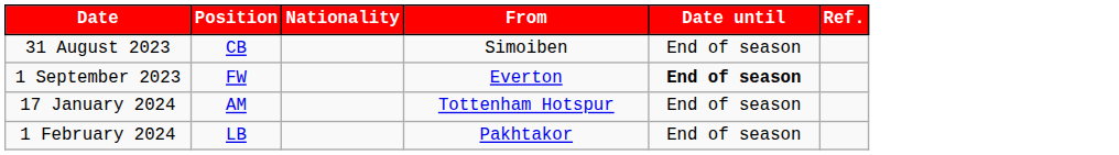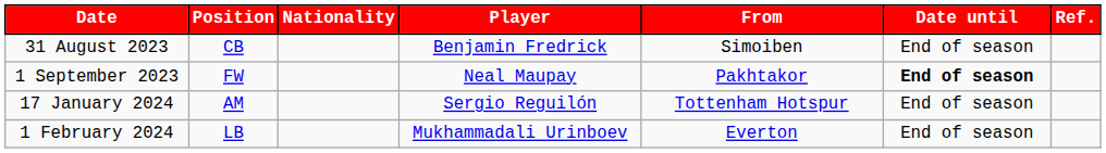+ column: Player | Benjamin Fredrick | Neal Maupay | Sergio Reguilón | Mukhammadali Urinboev
1 September 2023 | From: Everton -> Pakhtakor
1 February 2024 | From: Pakhtakor -> Everton
